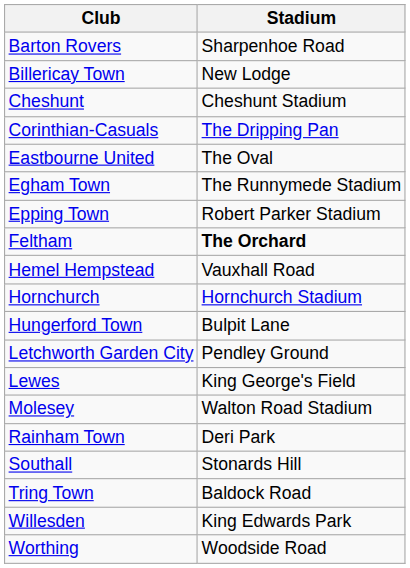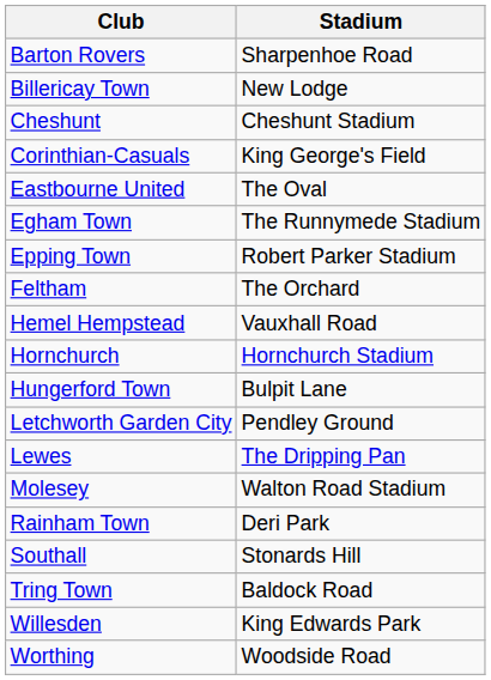Corinthian-Casuals | Stadium: The Dripping Pan -> King George's Field
Feltham | Stadium: bold -> normal
Lewes | Stadium: King George's Field -> The Dripping Pan
